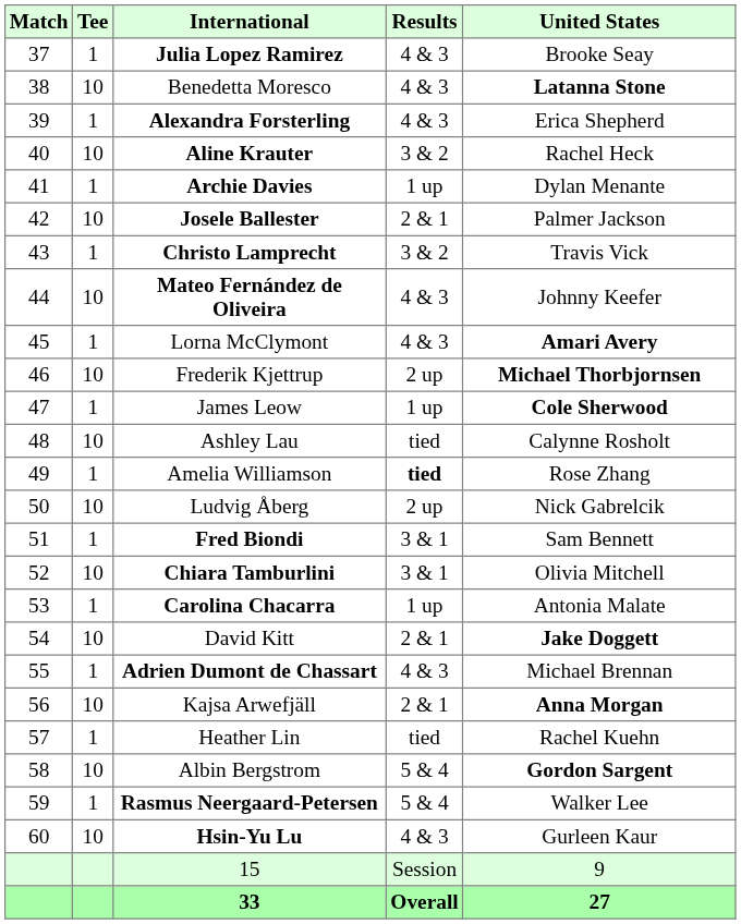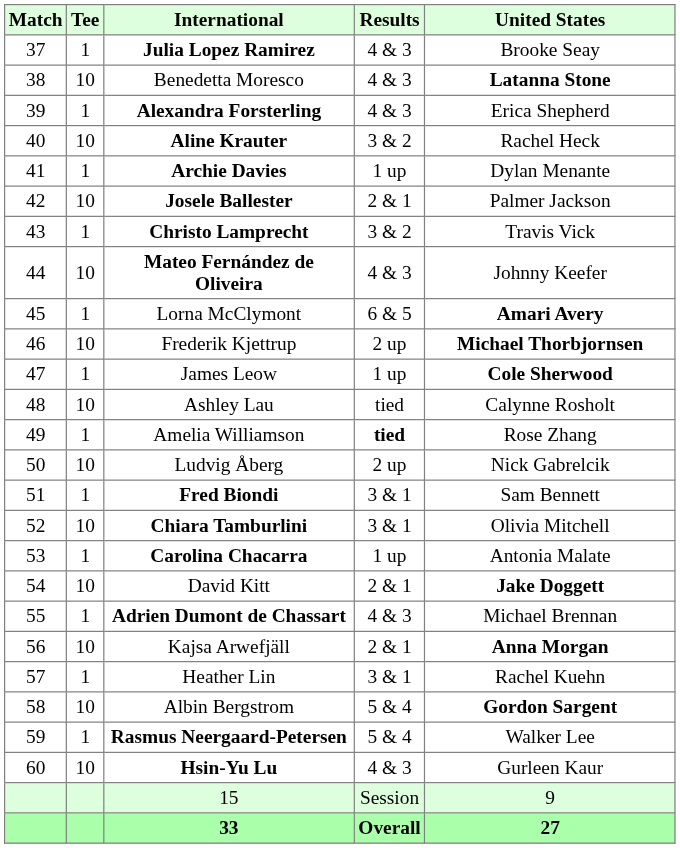Lorna McClymont | Results: 4 & 3 -> 6 & 5
Heather Lin | Results: tied -> 3 & 1
